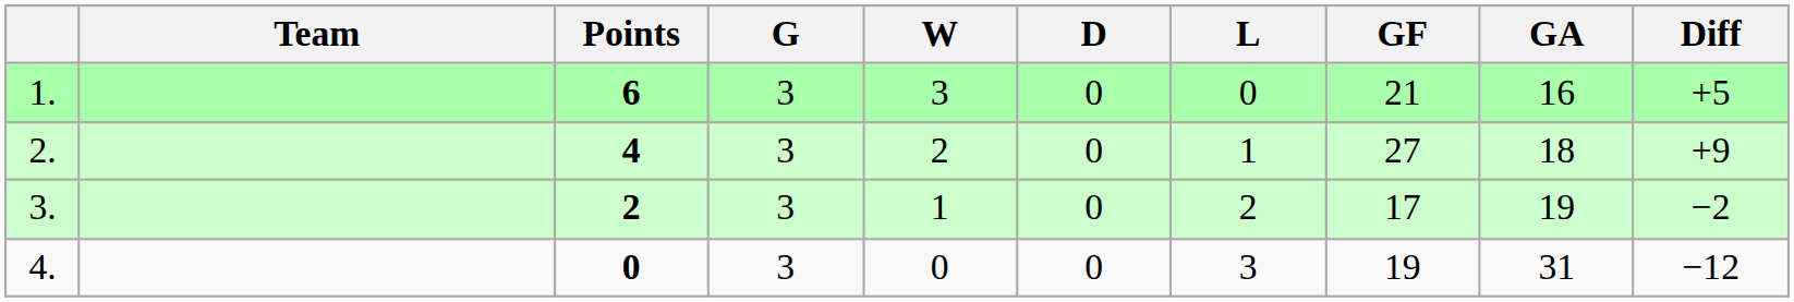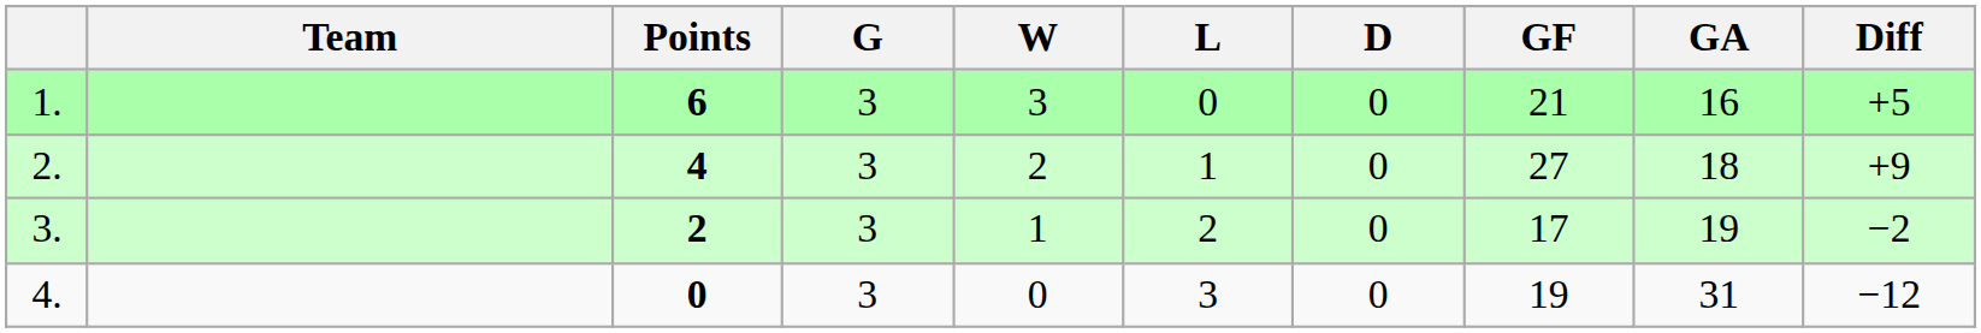columns swapped: D <-> L
